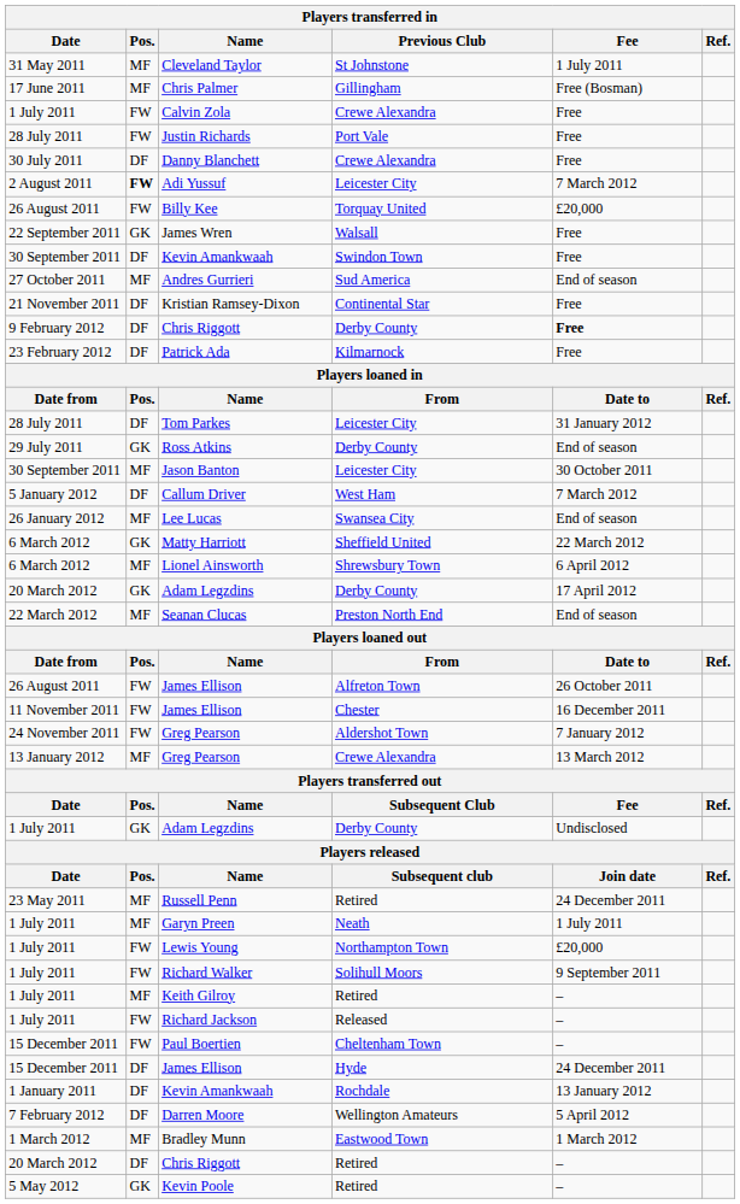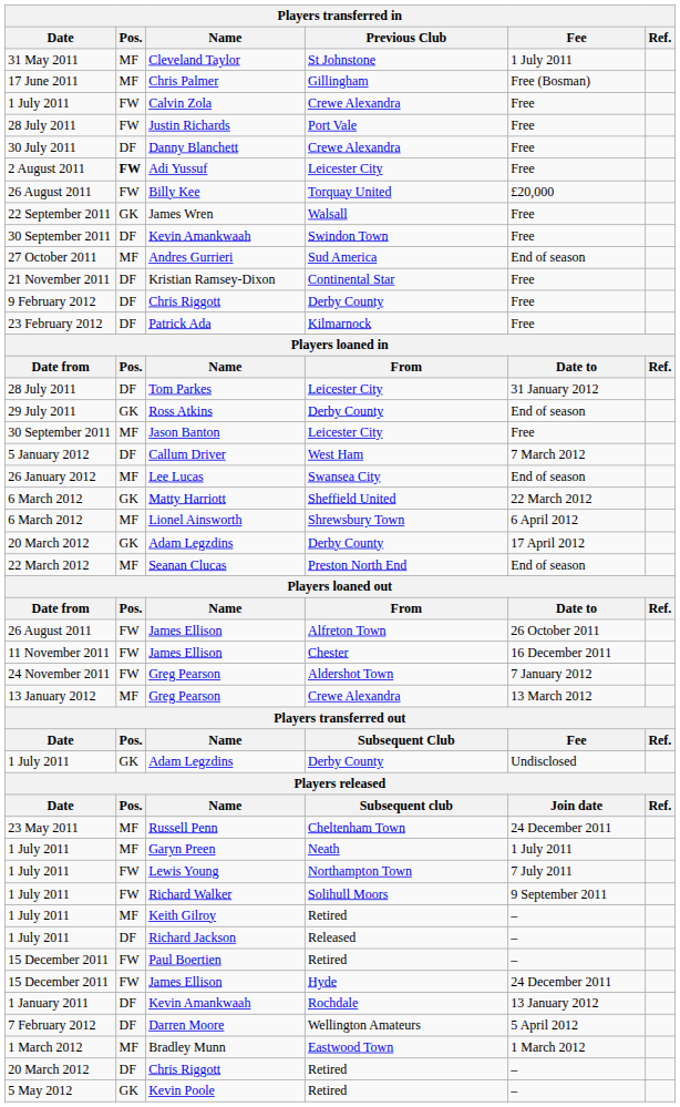Adi Yussuf | Fee: 7 March 2012 -> Free
9 February 2012 / Chris Riggott | Fee: bold -> normal
Jason Banton | Fee: 30 October 2011 -> Free
Russell Penn | Previous Club: Retired -> Cheltenham Town
Lewis Young | Fee: £20,000 -> 7 July 2011
Richard Jackson | Pos.: FW -> DF
Paul Boertien | Previous Club: Cheltenham Town -> Retired
15 December 2011 / James Ellison | Pos.: DF -> FW
